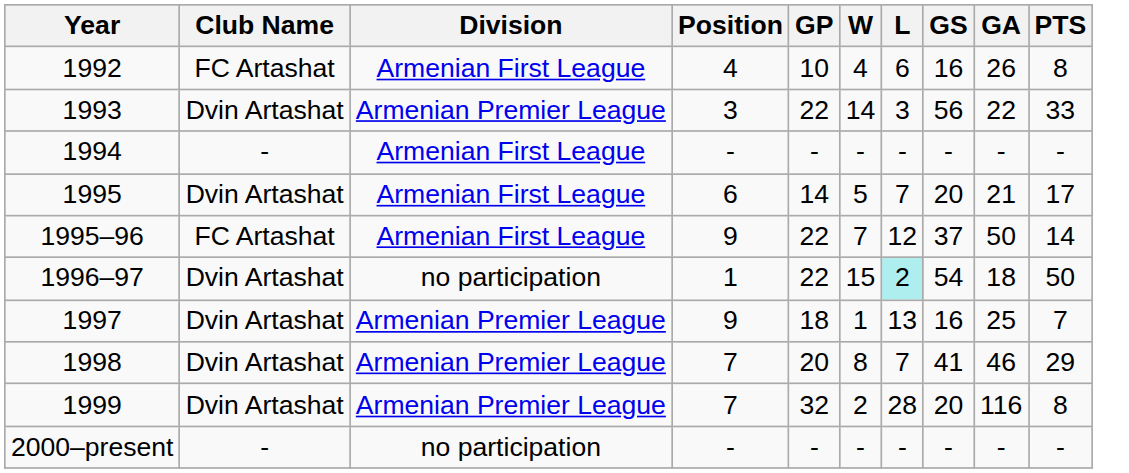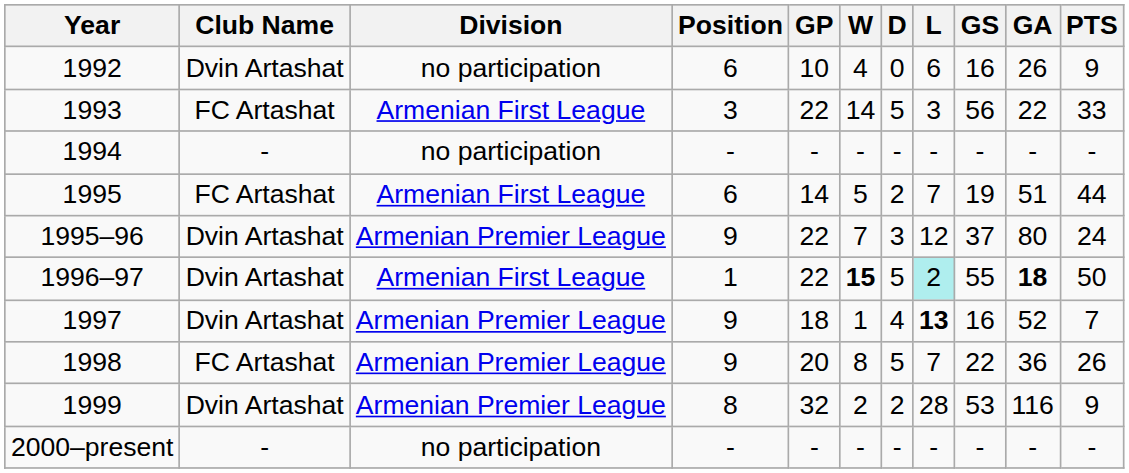+ column: D | 0 | 5 | - | 2 | 3 | 5 | 4 | 5 | 2 | -
1992 | Club Name: FC Artashat -> Dvin Artashat
1992 | Division: Armenian First League -> no participation
1992 | Position: 4 -> 6
1992 | PTS: 8 -> 9
1993 | Club Name: Dvin Artashat -> FC Artashat
1993 | Division: Armenian Premier League -> Armenian First League
1994 | Division: Armenian First League -> no participation
1995 | Club Name: Dvin Artashat -> FC Artashat
1995 | GS: 20 -> 19
1995 | GA: 21 -> 51
1995 | PTS: 17 -> 44
1995–96 | Club Name: FC Artashat -> Dvin Artashat
1995–96 | Division: Armenian First League -> Armenian Premier League
1995–96 | GA: 50 -> 80
1995–96 | PTS: 14 -> 24
1996–97 | Division: no participation -> Armenian First League
1996–97 | W: normal -> bold
1996–97 | GS: 54 -> 55
1996–97 | GA: normal -> bold
1997 | L: normal -> bold
1997 | GA: 25 -> 52
1998 | Club Name: Dvin Artashat -> FC Artashat
1998 | Position: 7 -> 9
1998 | GS: 41 -> 22
1998 | GA: 46 -> 36
1998 | PTS: 29 -> 26
1999 | Position: 7 -> 8
1999 | GS: 20 -> 53
1999 | PTS: 8 -> 9
